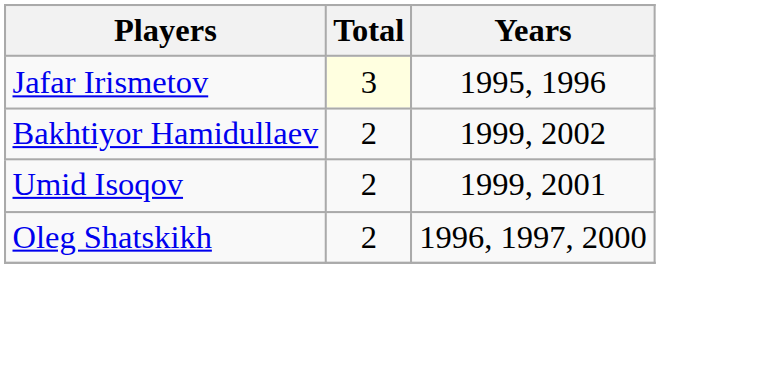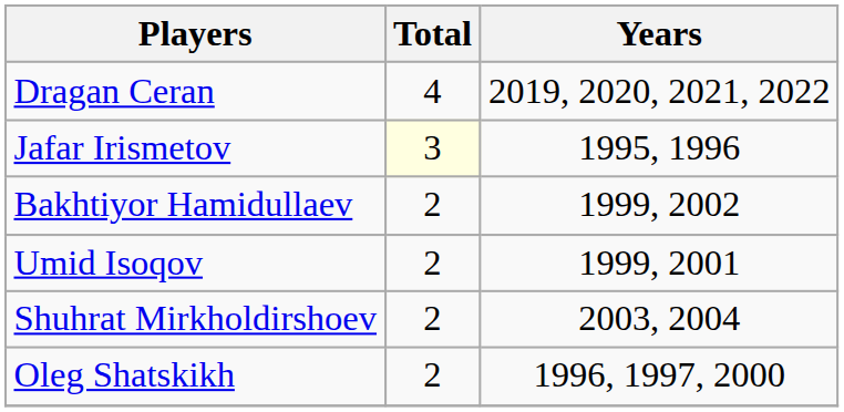+ row: Dragan Ceran | 4 | 2019, 2020, 2021, 2022
+ row: Shuhrat Mirkholdirshoev | 2 | 2003, 2004
